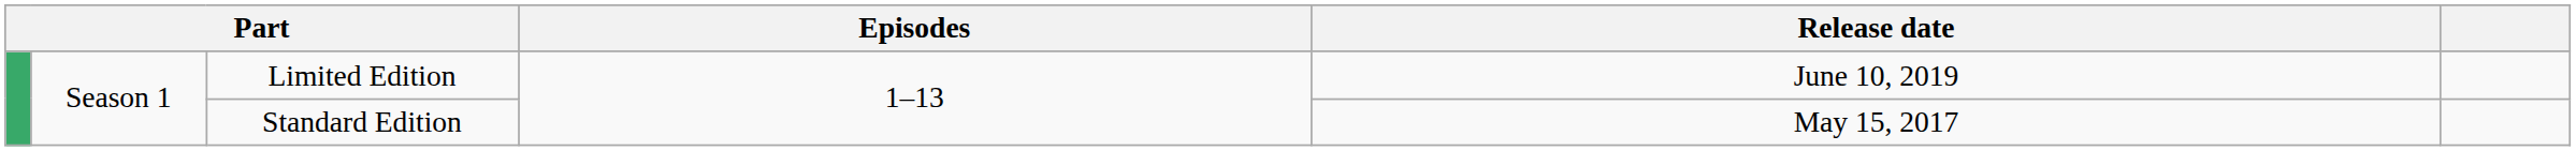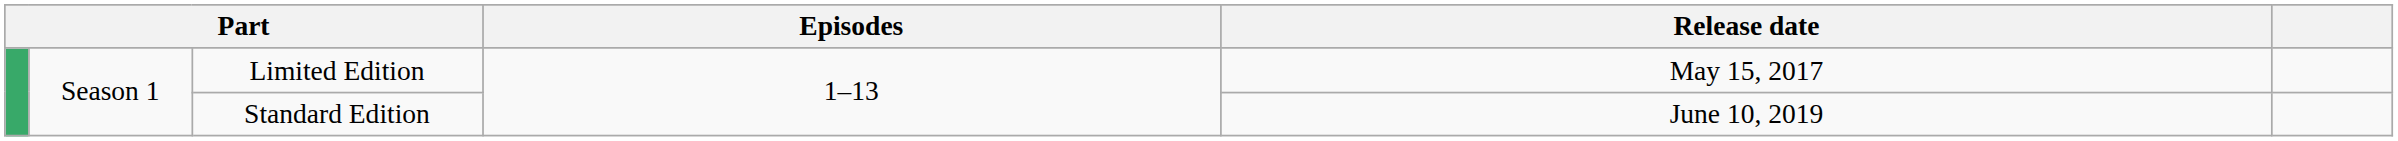Limited Edition | Release date: June 10, 2019 -> May 15, 2017
Standard Edition | Release date: May 15, 2017 -> June 10, 2019
